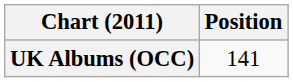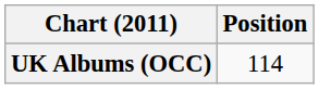UK Albums (OCC) | Position: 141 -> 114
